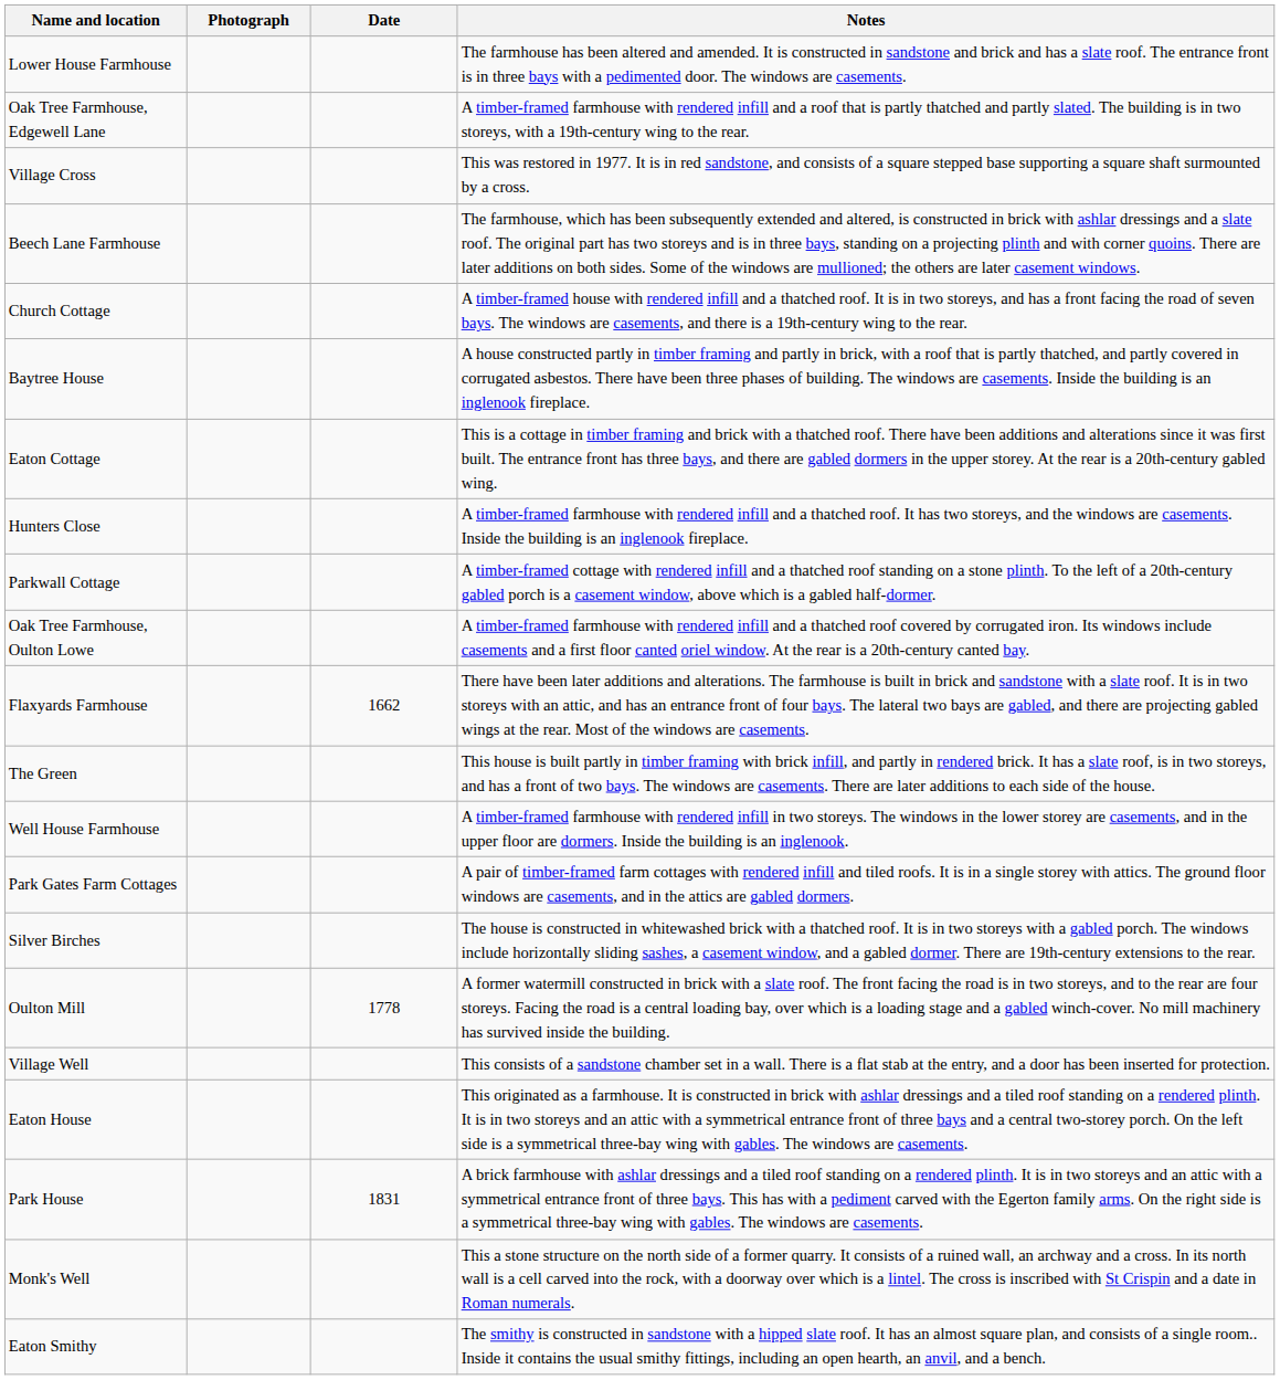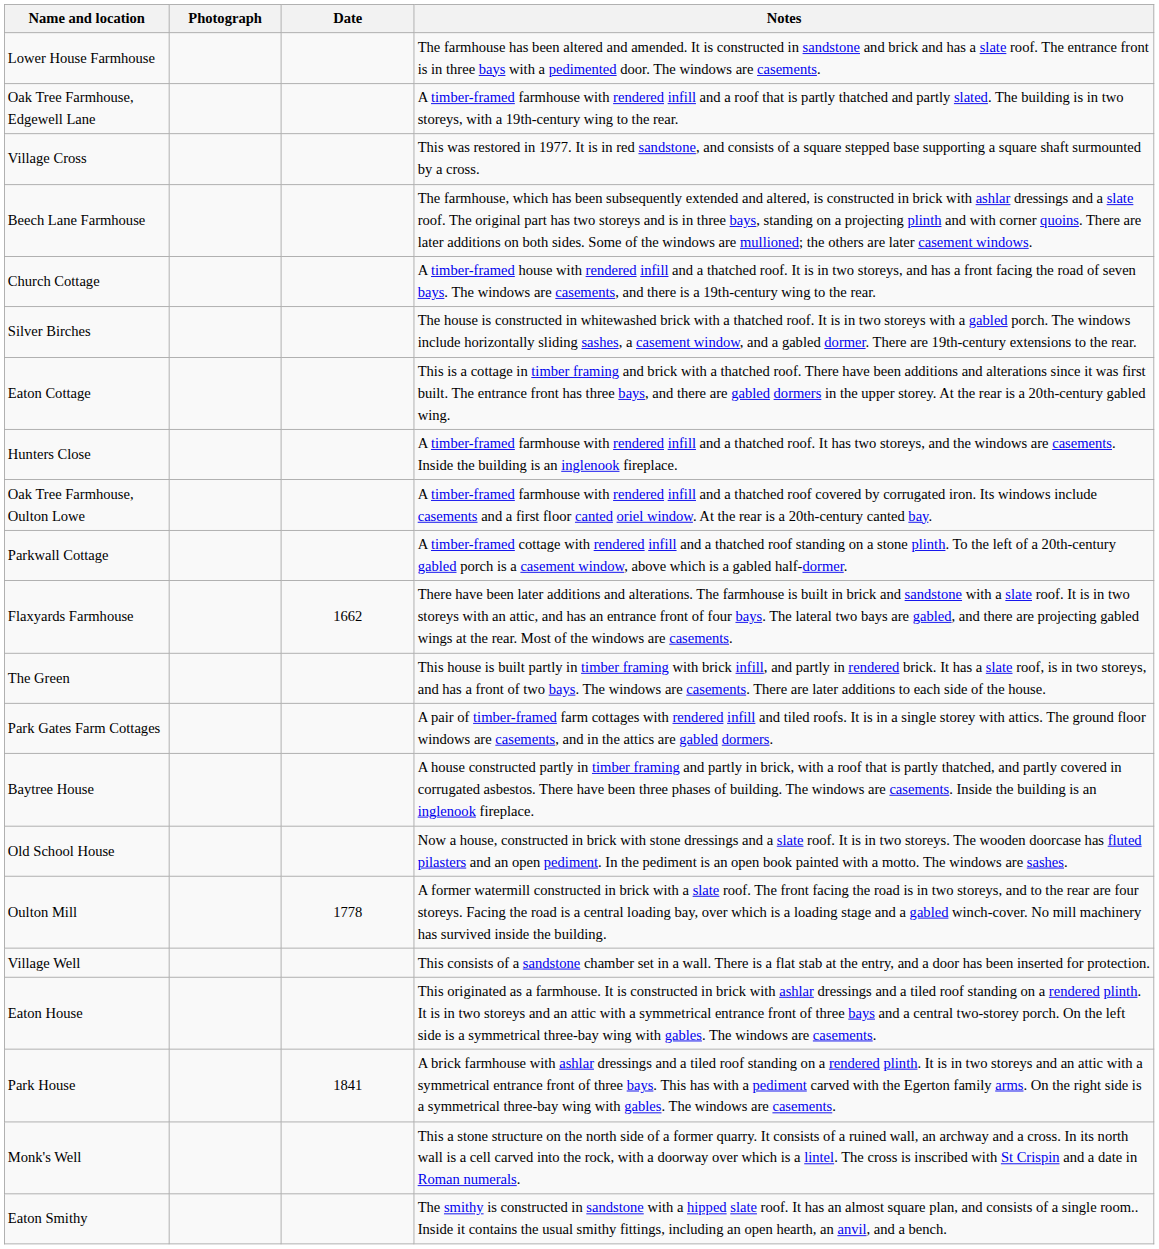rows swapped: Baytree House <-> Silver Birches
rows swapped: Oak Tree Farmhouse, Oulton Lowe <-> Parkwall Cottage
- row: Well House Farmhouse | A timber-framed farmhouse with rendered infill in two storeys. The windows in the lower storey are casements, and in the upper floor are dormers. Inside the building is an inglenook.
+ row: Old School House | Now a house, constructed in brick with stone dressings and a slate roof. It is in two storeys. The wooden doorcase has fluted pilasters and an open pediment. In the pediment is an open book painted with a motto. The windows are sashes.
Park House | Date: 1831 -> 1841
